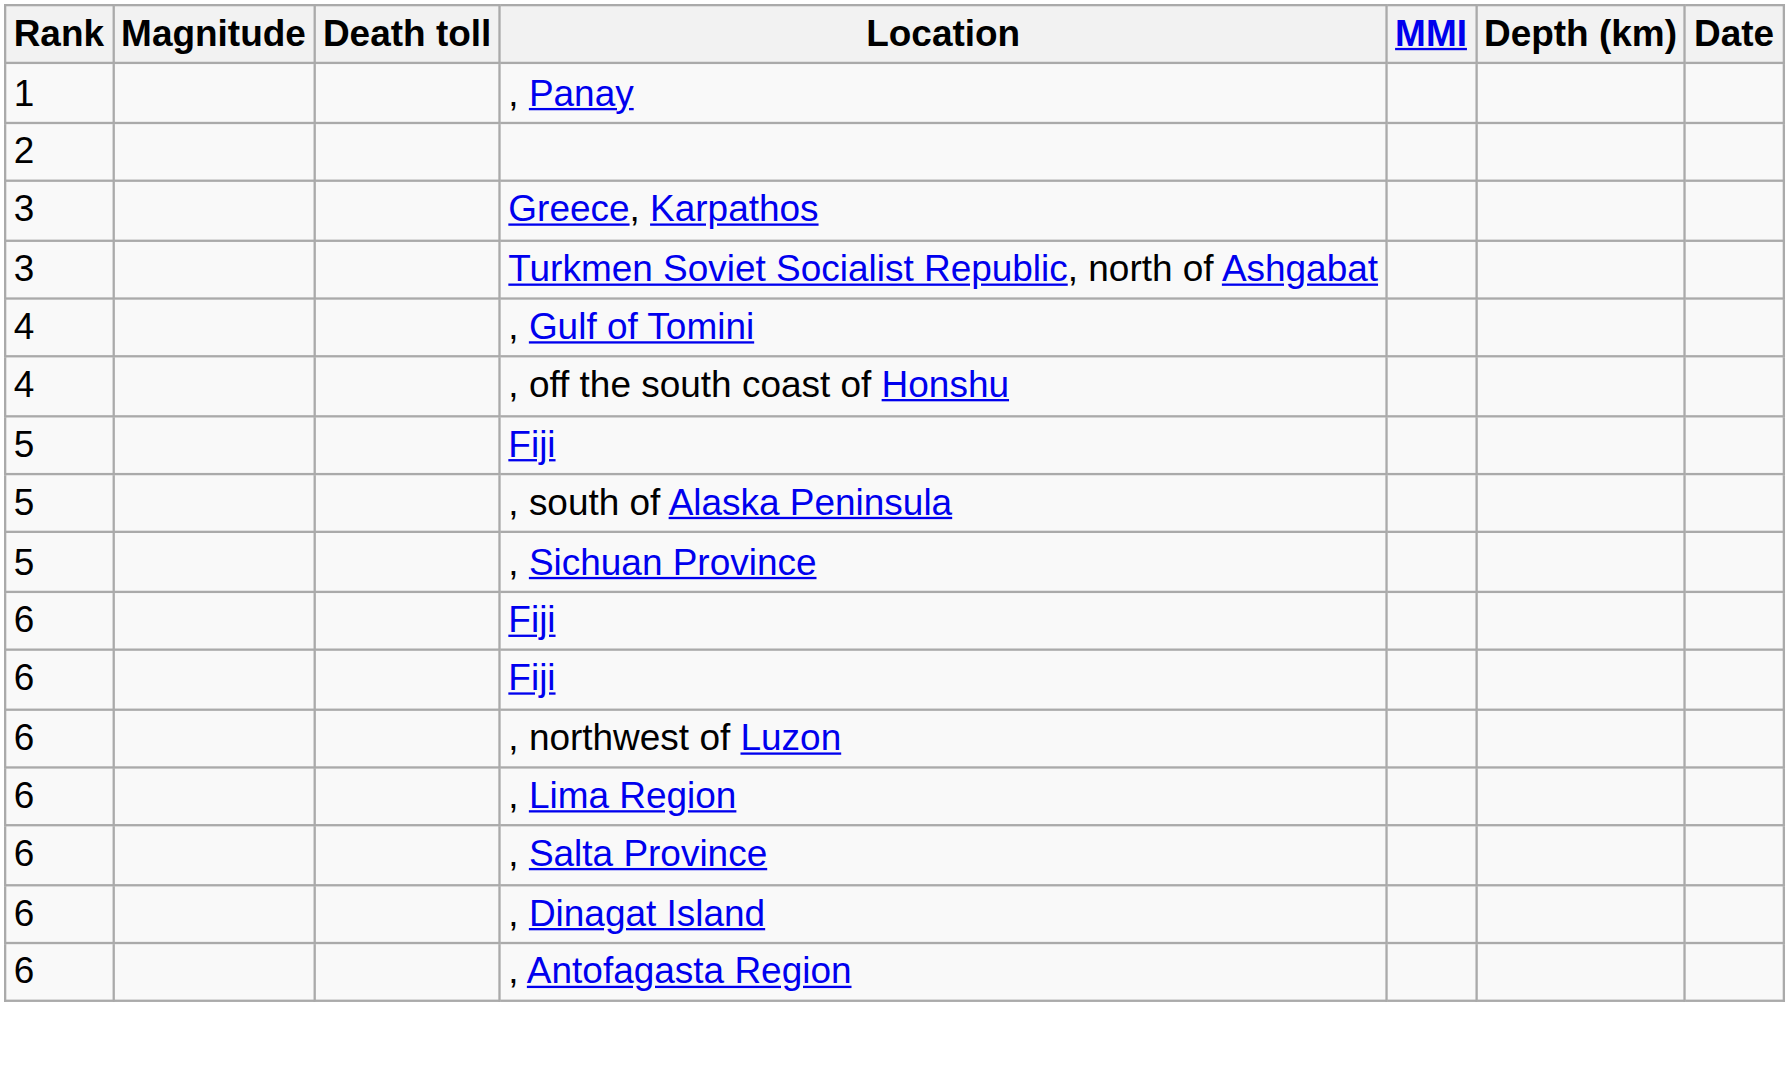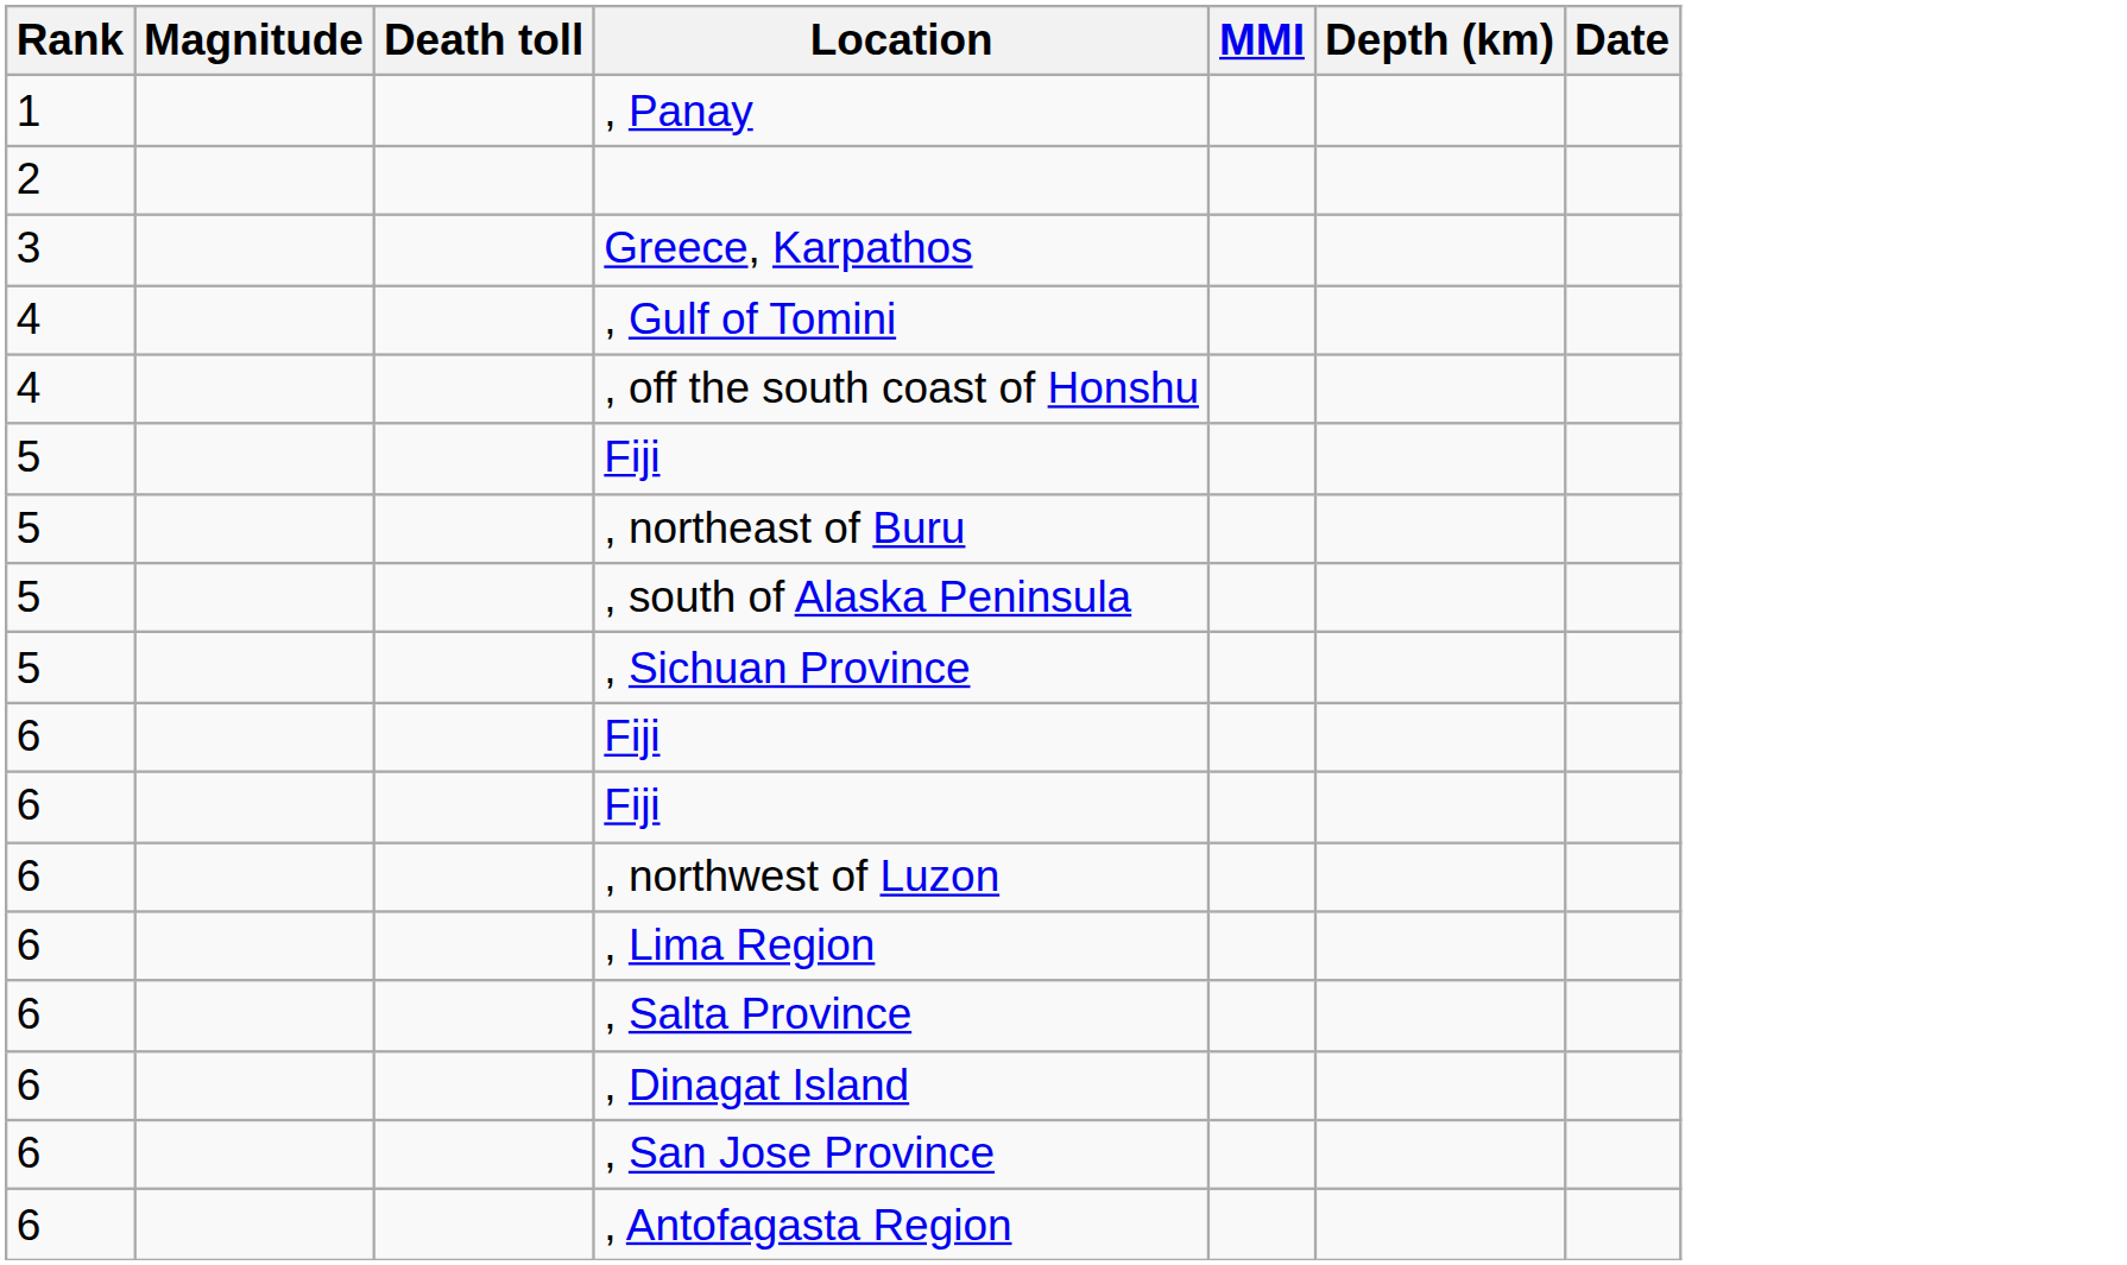- row: 3 | Turkmen Soviet Socialist Republic, north of Ashgabat
+ row: 5 | , northeast of Buru
+ row: 6 | , San Jose Province
